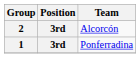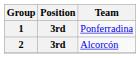rows swapped: 1 <-> 2
